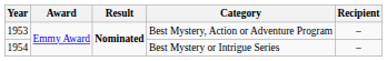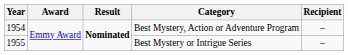Best Mystery, Action or Adventure Program | Year: 1953 -> 1954
Best Mystery or Intrigue Series | Year: 1954 -> 1955
